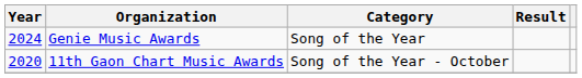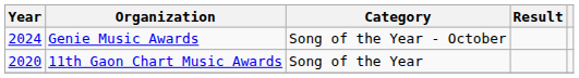Genie Music Awards | Category: Song of the Year -> Song of the Year - October
11th Gaon Chart Music Awards | Category: Song of the Year - October -> Song of the Year
